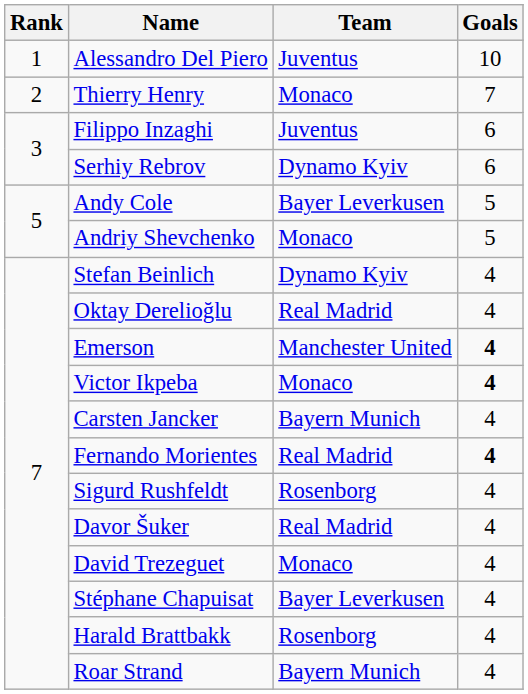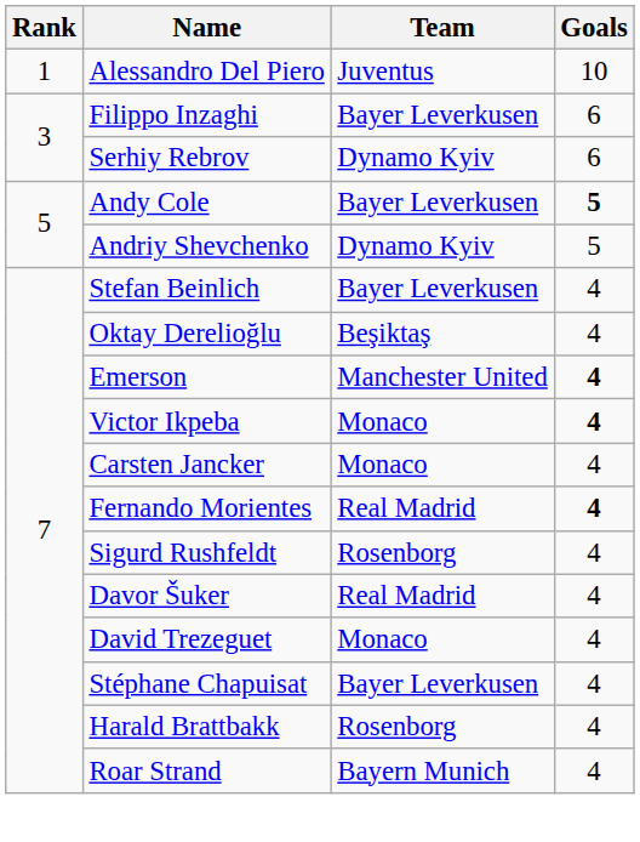- row: 2 | Thierry Henry | Monaco | 7
Filippo Inzaghi | Team: Juventus -> Bayer Leverkusen
Andy Cole | Goals: normal -> bold
Andriy Shevchenko | Team: Monaco -> Dynamo Kyiv
Stefan Beinlich | Team: Dynamo Kyiv -> Bayer Leverkusen
Oktay Derelioğlu | Team: Real Madrid -> Beşiktaş
Carsten Jancker | Team: Bayern Munich -> Monaco
